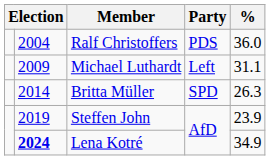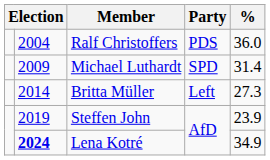Michael Luthardt | Party: Left -> SPD
Michael Luthardt | %: 31.1 -> 31.4
Britta Müller | Party: SPD -> Left
Britta Müller | %: 26.3 -> 27.3
